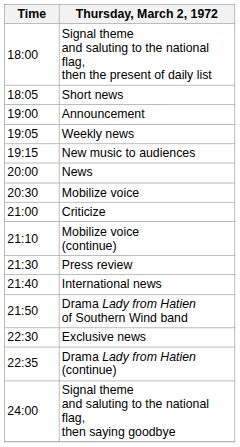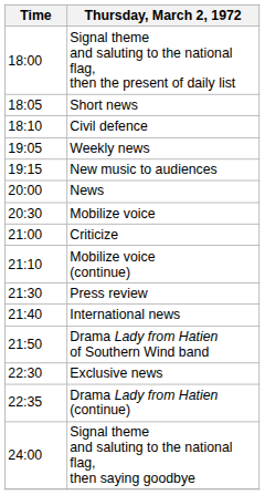+ row: 18:10 | Civil defence
- row: 19:00 | Announcement
